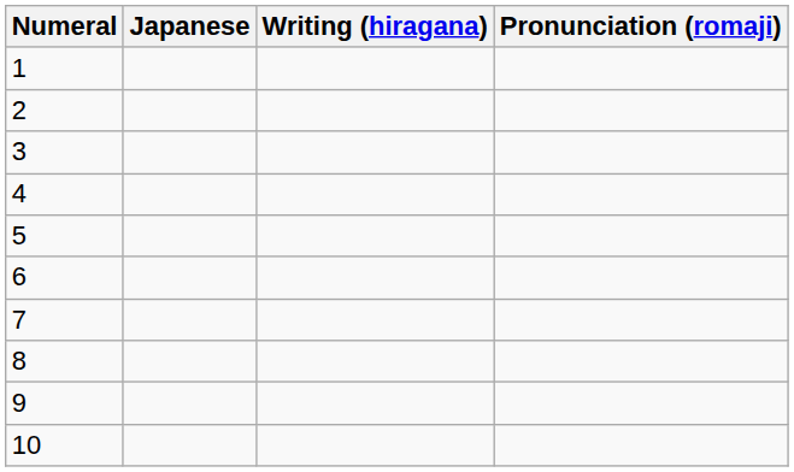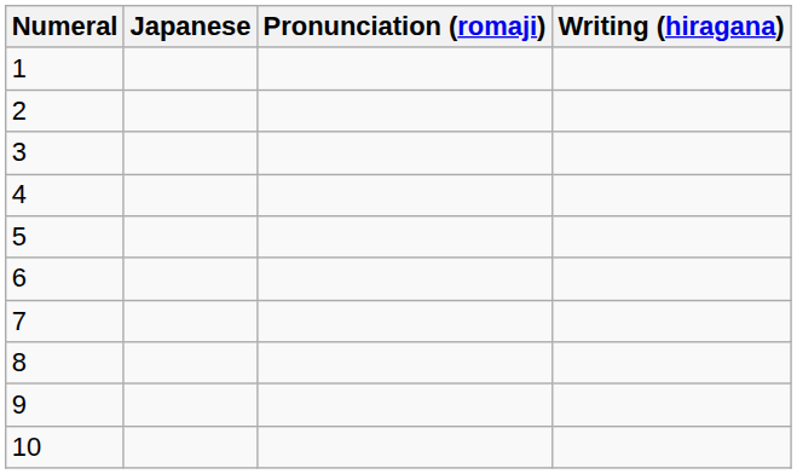columns swapped: Pronunciation (romaji) <-> Writing (hiragana)
